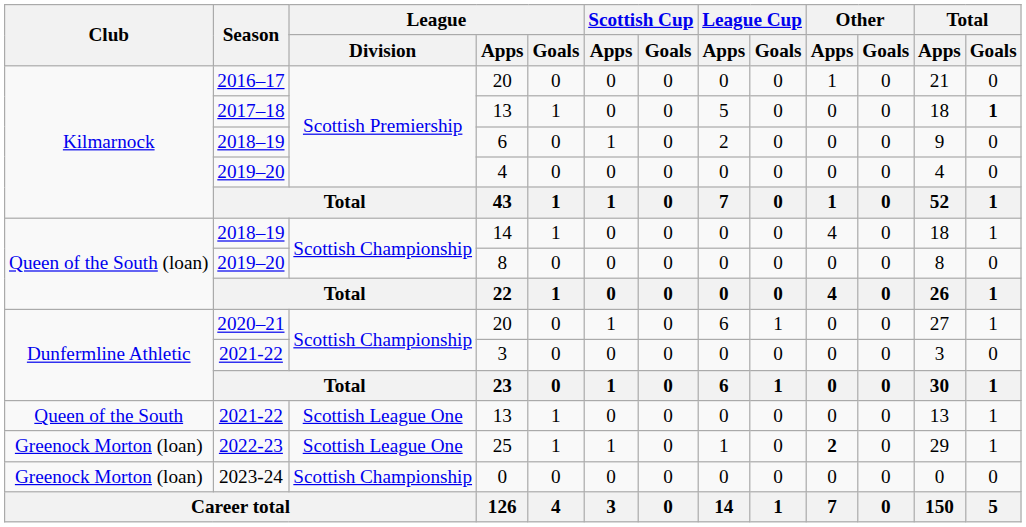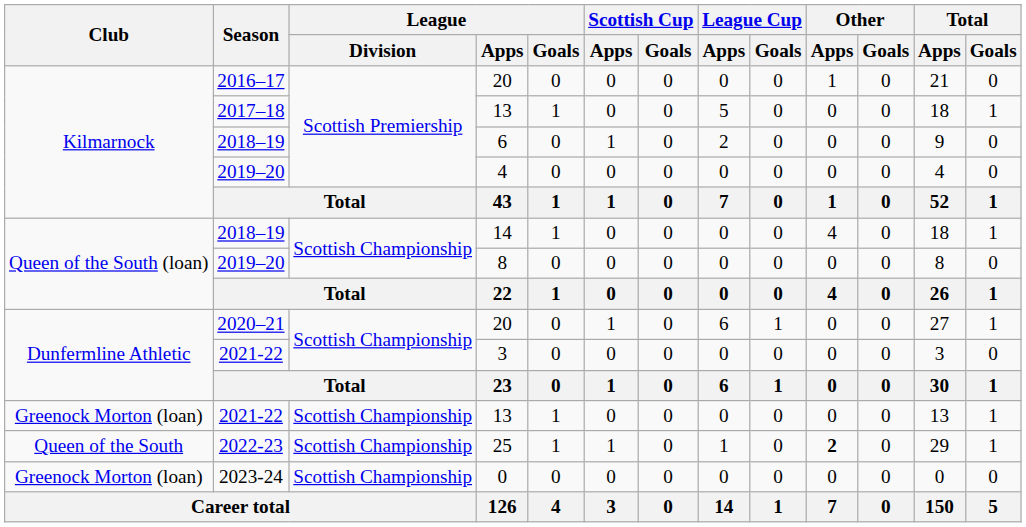2017–18 / 13 | Total / Goals: bold -> normal
2021-22 / 13 | Club: Queen of the South -> Greenock Morton (loan)
2021-22 / 13 | League / Division: Scottish League One -> Scottish Championship
25 | Club: Greenock Morton (loan) -> Queen of the South
25 | League / Division: Scottish League One -> Scottish Championship
